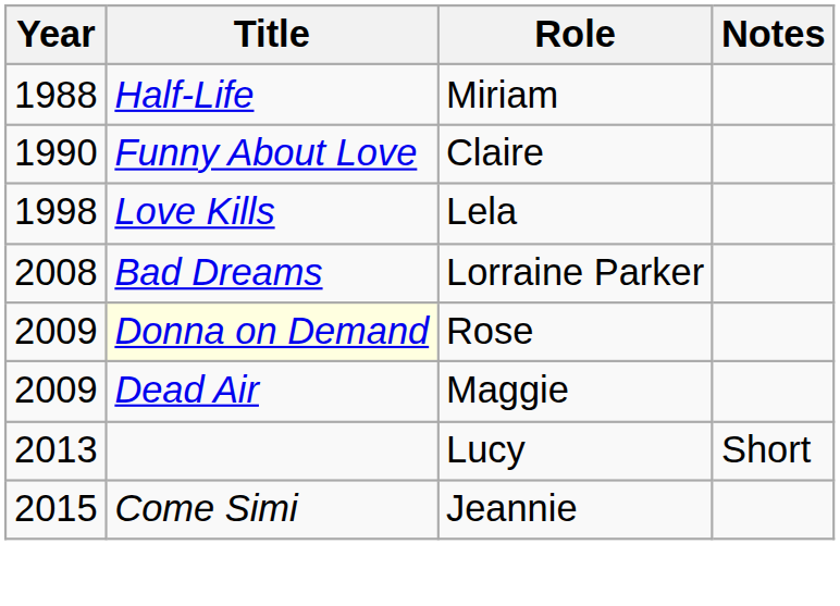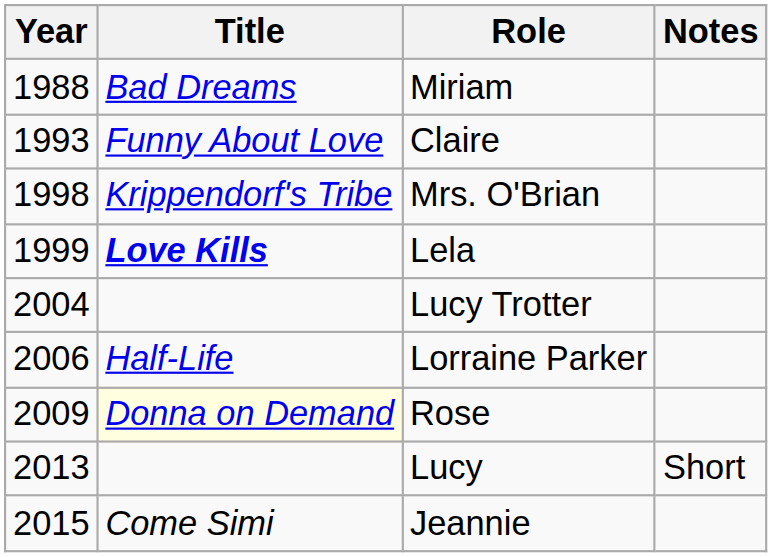Miriam | Title: Half-Life -> Bad Dreams
Claire | Year: 1990 -> 1993
+ row: 1998 | Krippendorf's Tribe | Mrs. O'Brian
Lela | Year: 1998 -> 1999
Lela | Title: normal -> bold
+ row: 2004 | Lucy Trotter
Lorraine Parker | Year: 2008 -> 2006
Lorraine Parker | Title: Bad Dreams -> Half-Life
- row: 2009 | Dead Air | Maggie
